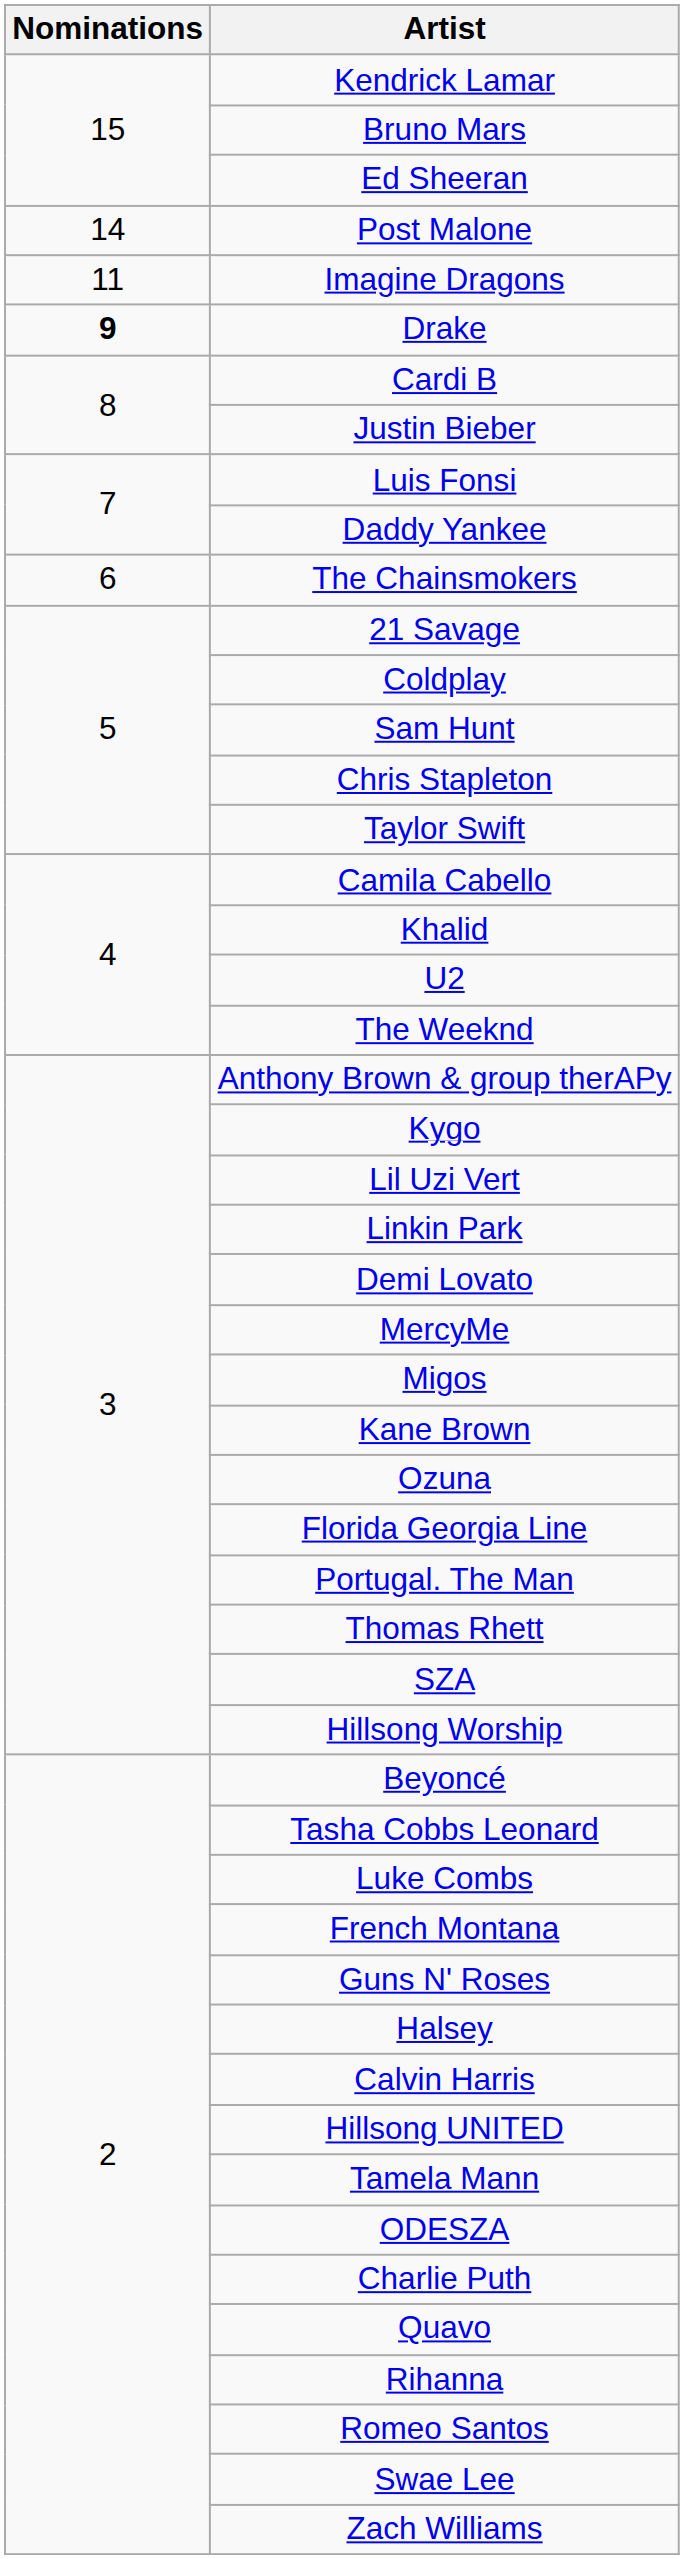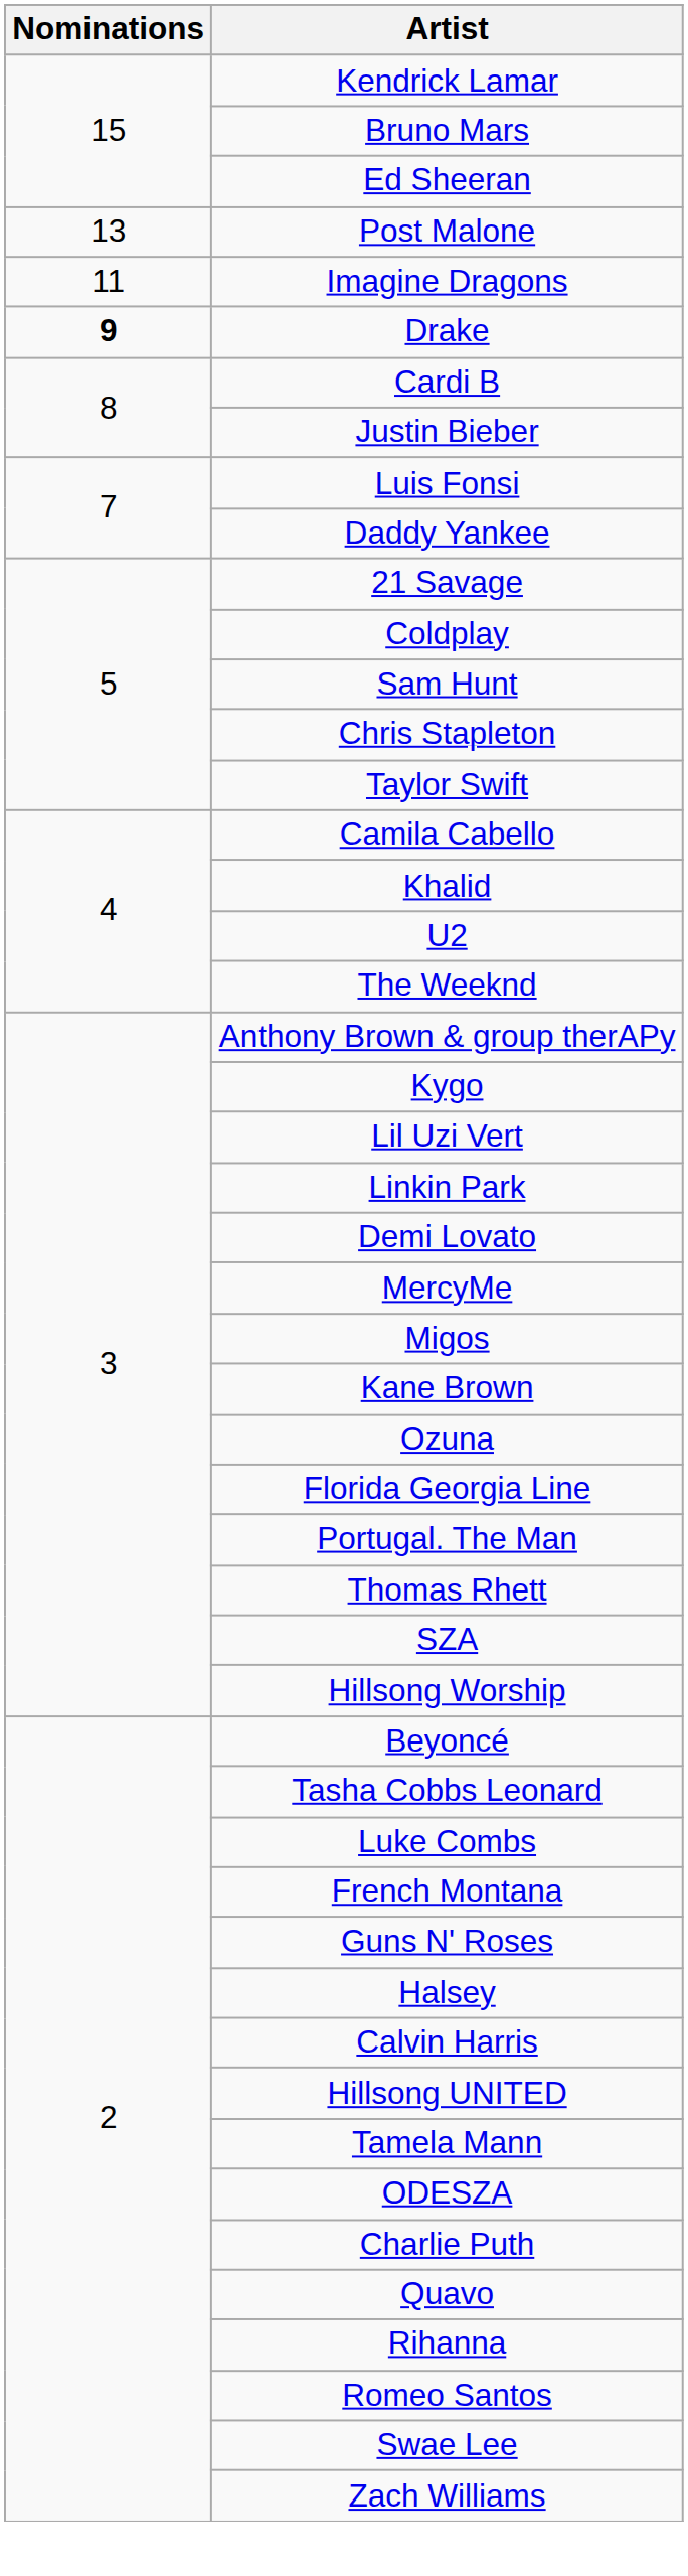Post Malone | Nominations: 14 -> 13
- row: 6 | The Chainsmokers
